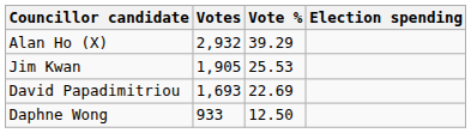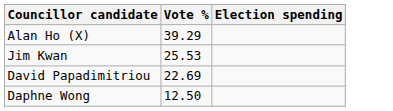- column: Votes | 2,932 | 1,905 | 1,693 | 933
